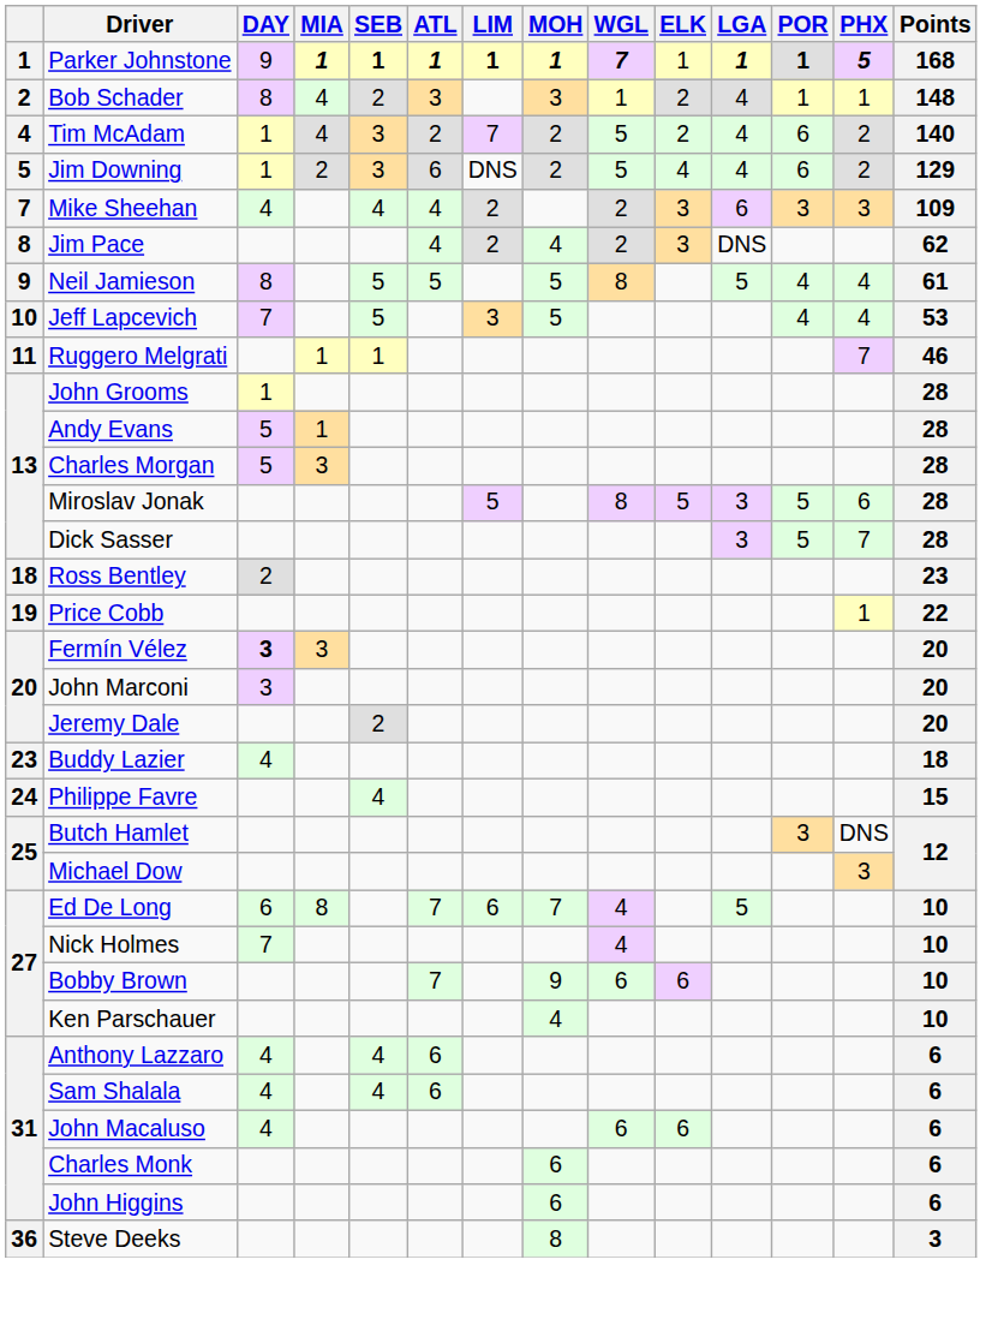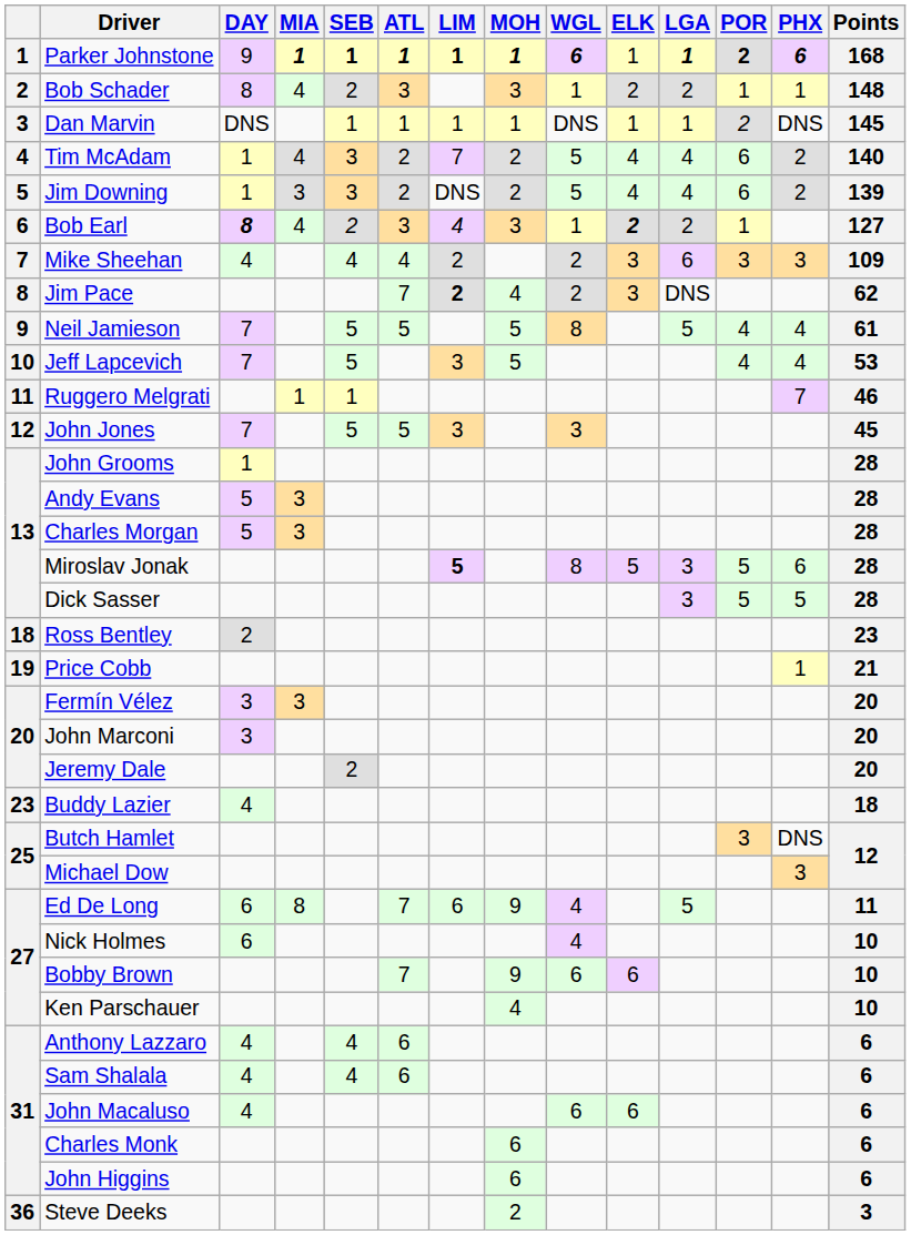Parker Johnstone | WGL: 7 -> 6
Parker Johnstone | POR: 1 -> 2
Parker Johnstone | PHX: 5 -> 6
Bob Schader | LGA: 4 -> 2
+ row: 3 | Dan Marvin | DNS | 1 | 1 | 1 | 1 | DNS | 1 | 1 | 2 | DNS | 145
Tim McAdam | ELK: 2 -> 4
Jim Downing | MIA: 2 -> 3
Jim Downing | ATL: 6 -> 2
Jim Downing | Points: 129 -> 139
+ row: 6 | Bob Earl | 8 | 4 | 2 | 3 | 4 | 3 | 1 | 2 | 2 | 1 | 127
Jim Pace | ATL: 4 -> 7
Jim Pace | LIM: normal -> bold
Neil Jamieson | DAY: 8 -> 7
+ row: 12 | John Jones | 7 | 5 | 5 | 3 | 3 | 45
Andy Evans | MIA: 1 -> 3
Miroslav Jonak | LIM: normal -> bold
Dick Sasser | PHX: 7 -> 5
Price Cobb | Points: 22 -> 21
Fermín Vélez | DAY: bold -> normal
- row: 24 | Philippe Favre | 4 | 15
Ed De Long | MOH: 7 -> 9
Ed De Long | Points: 10 -> 11
Nick Holmes | DAY: 7 -> 6
Steve Deeks | MOH: 8 -> 2
